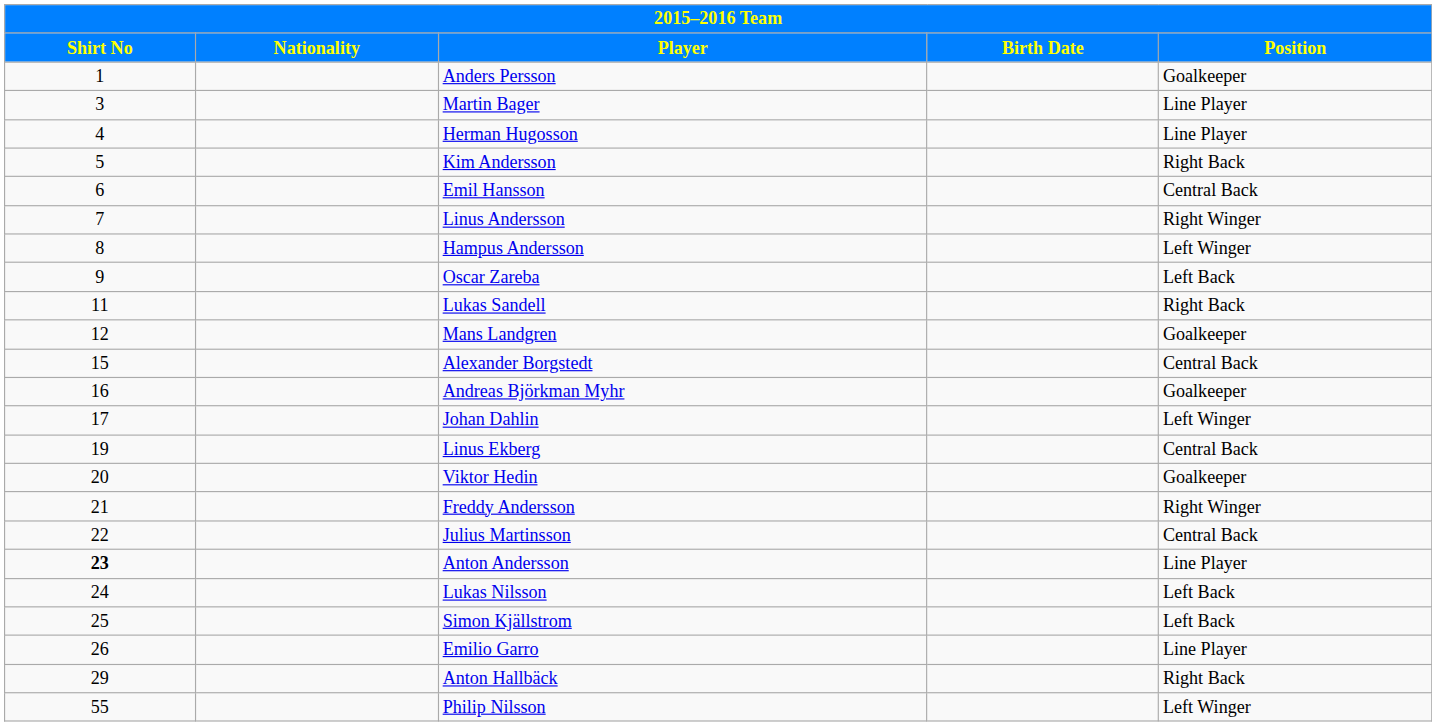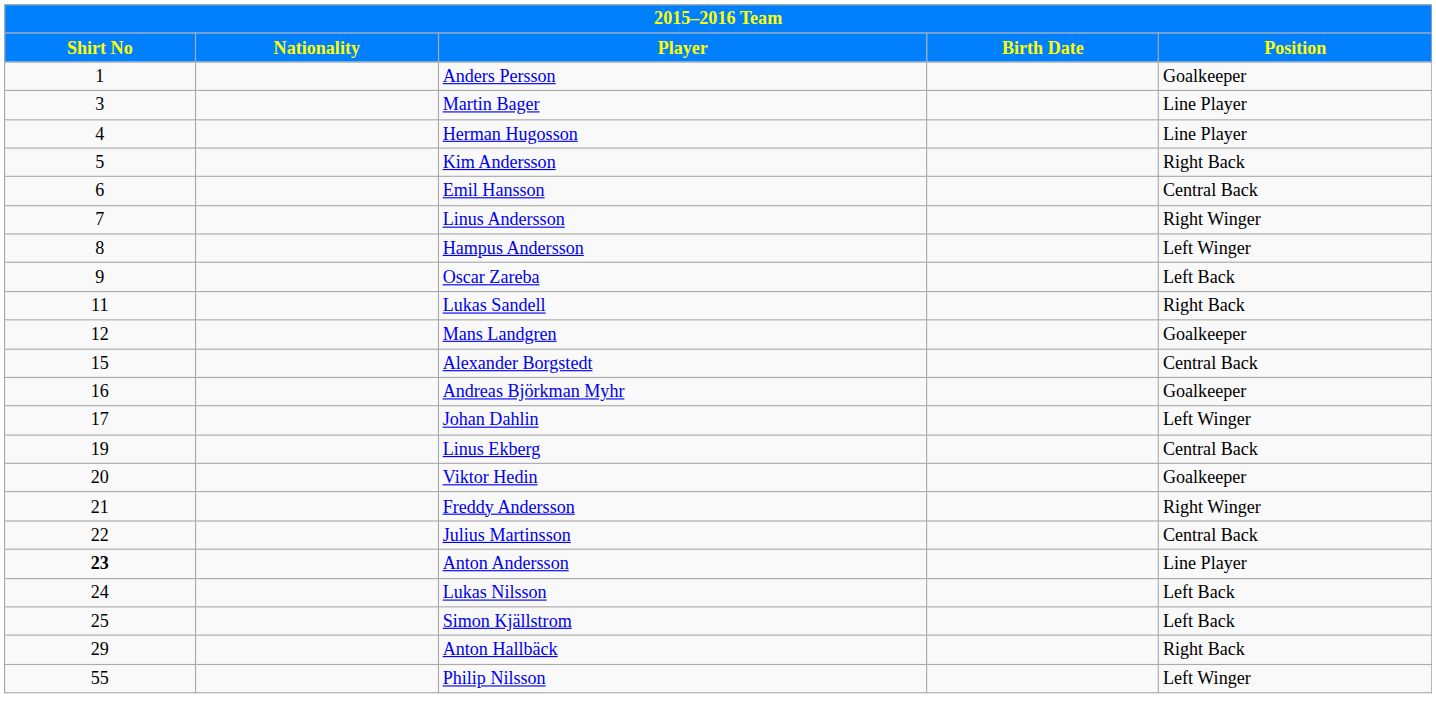- row: 26 | Emilio Garro | Line Player
